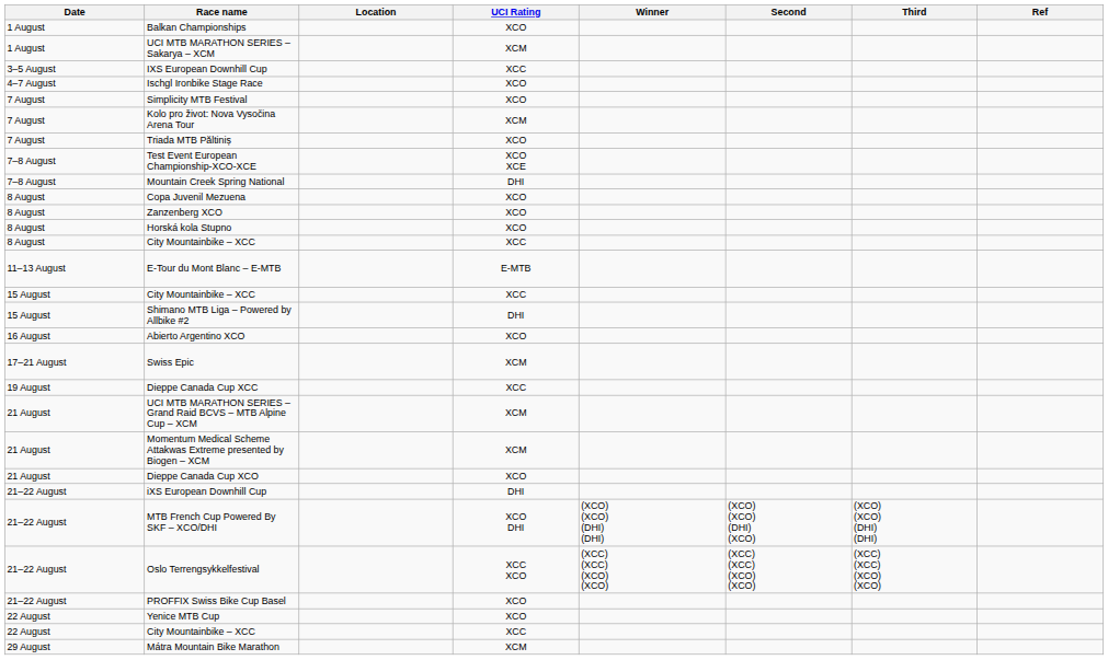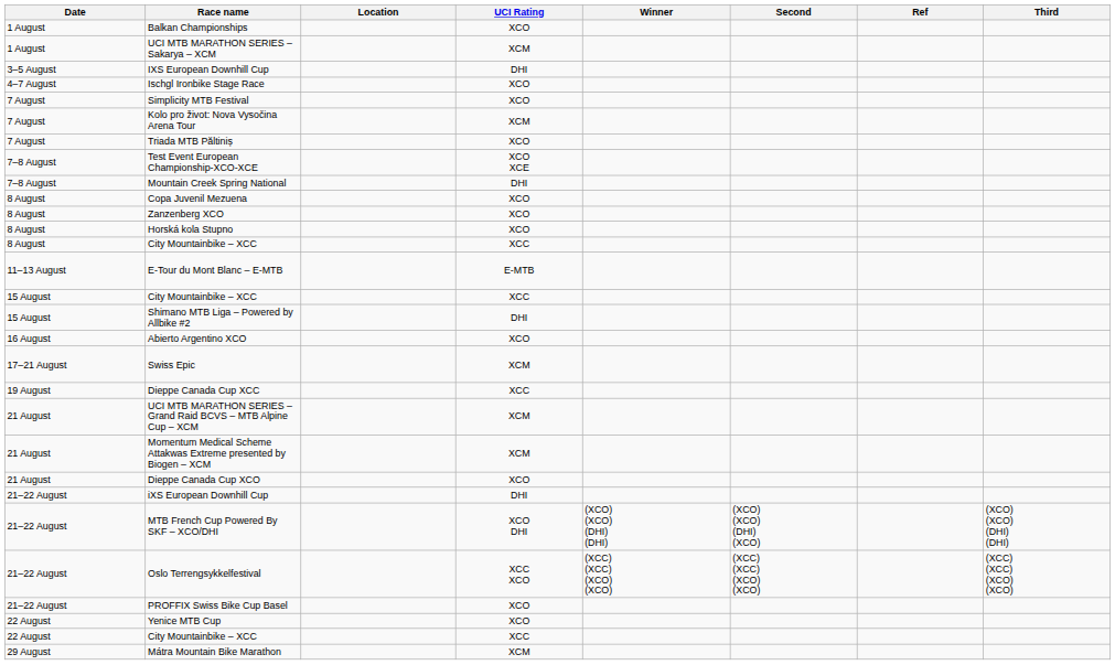columns swapped: Third <-> Ref
IXS European Downhill Cup | UCI Rating: XCC -> DHI
